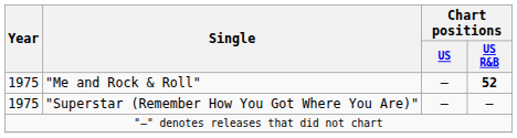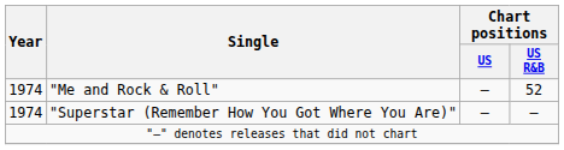"Me and Rock & Roll" | Year: 1975 -> 1974
"Me and Rock & Roll" | Chart positions / US R&B: bold -> normal
"Superstar (Remember How You Got Where You Are)" | Year: 1975 -> 1974
